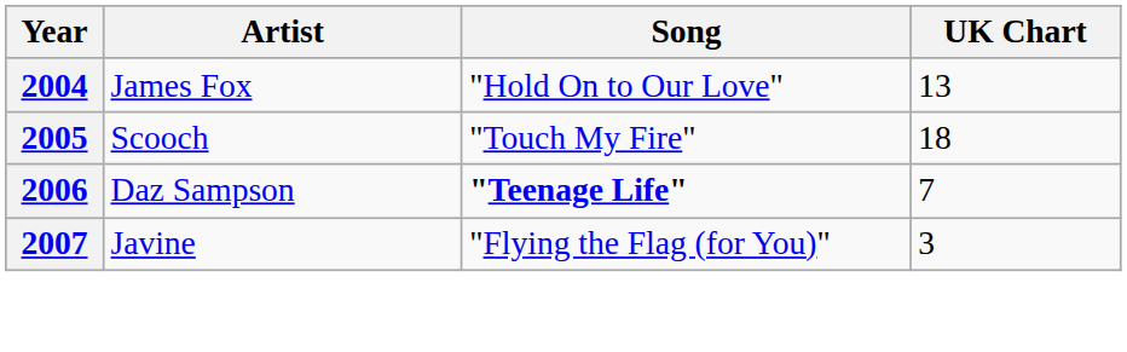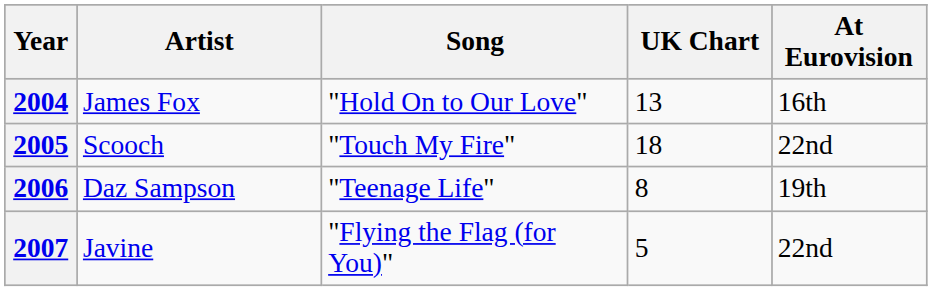+ column: At Eurovision | 16th | 22nd | 19th | 22nd
2006 | Song: bold -> normal
2006 | UK Chart: 7 -> 8
2007 | UK Chart: 3 -> 5
